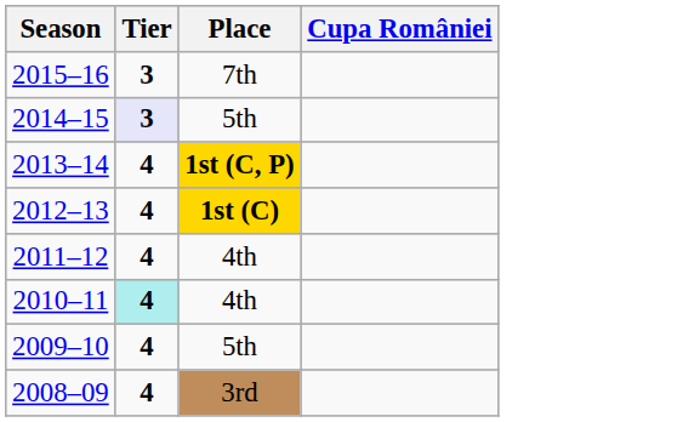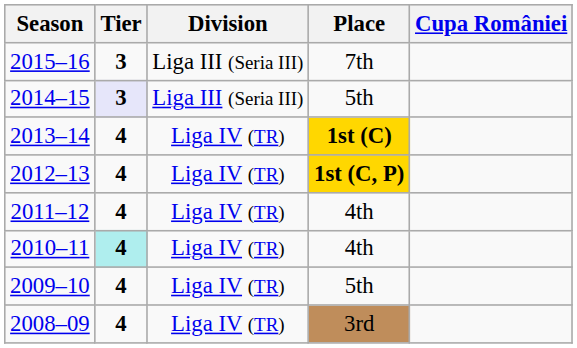+ column: Division | Liga III (Seria III) | Liga III (Seria III) | Liga IV (TR) | Liga IV (TR) | Liga IV (TR) | Liga IV (TR) | Liga IV (TR) | Liga IV (TR)
2013–14 | Place: 1st (C, P) -> 1st (C)
2012–13 | Place: 1st (C) -> 1st (C, P)
